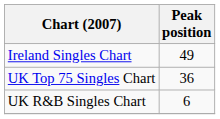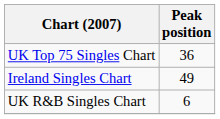rows swapped: Ireland Singles Chart <-> UK Top 75 Singles Chart
